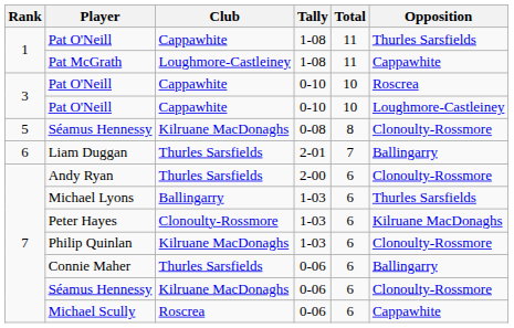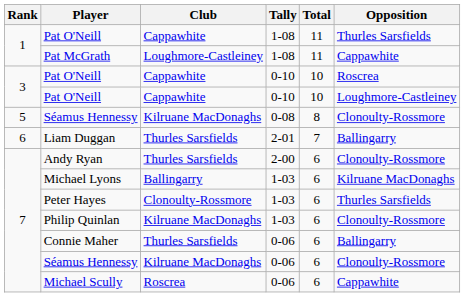Michael Lyons | Opposition: Thurles Sarsfields -> Kilruane MacDonaghs
Peter Hayes | Opposition: Kilruane MacDonaghs -> Thurles Sarsfields
